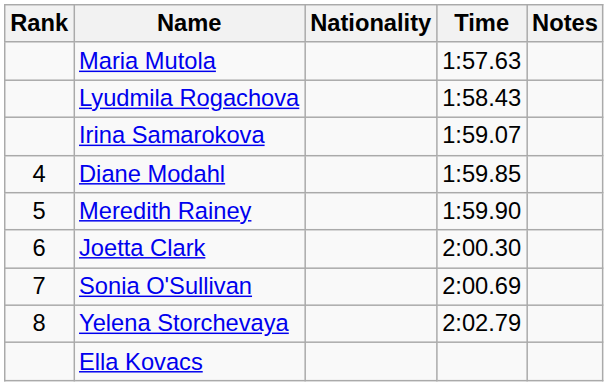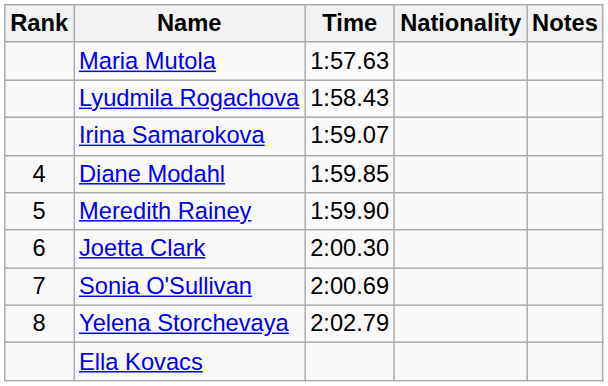columns swapped: Nationality <-> Time
